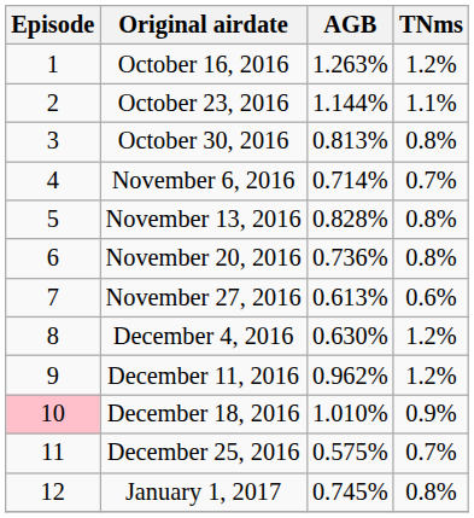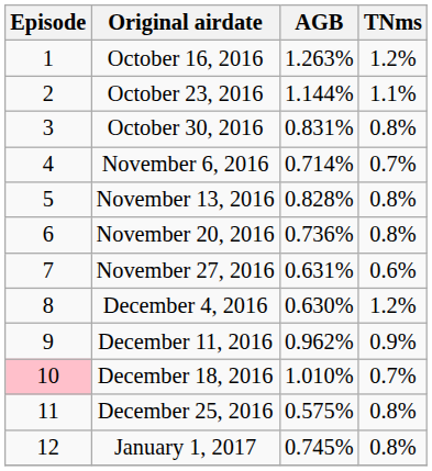October 30, 2016 | AGB: 0.813% -> 0.831%
November 27, 2016 | AGB: 0.613% -> 0.631%
December 11, 2016 | TNms: 1.2% -> 0.9%
December 18, 2016 | TNms: 0.9% -> 0.7%
December 25, 2016 | TNms: 0.7% -> 0.8%
